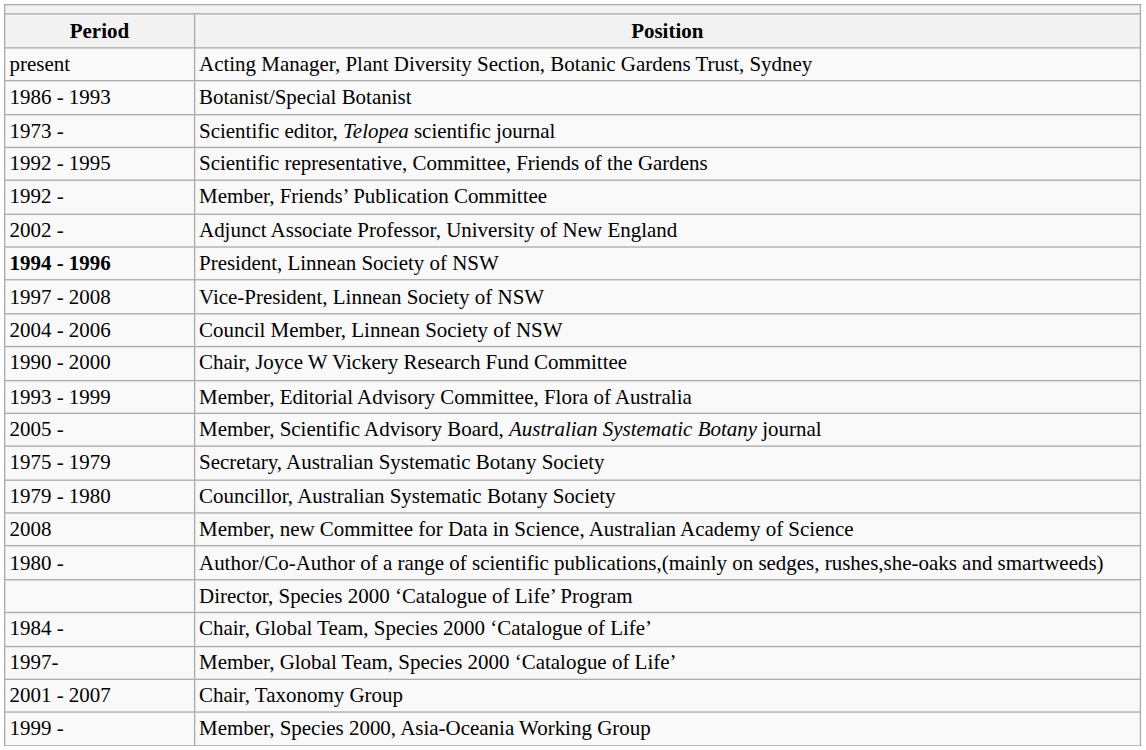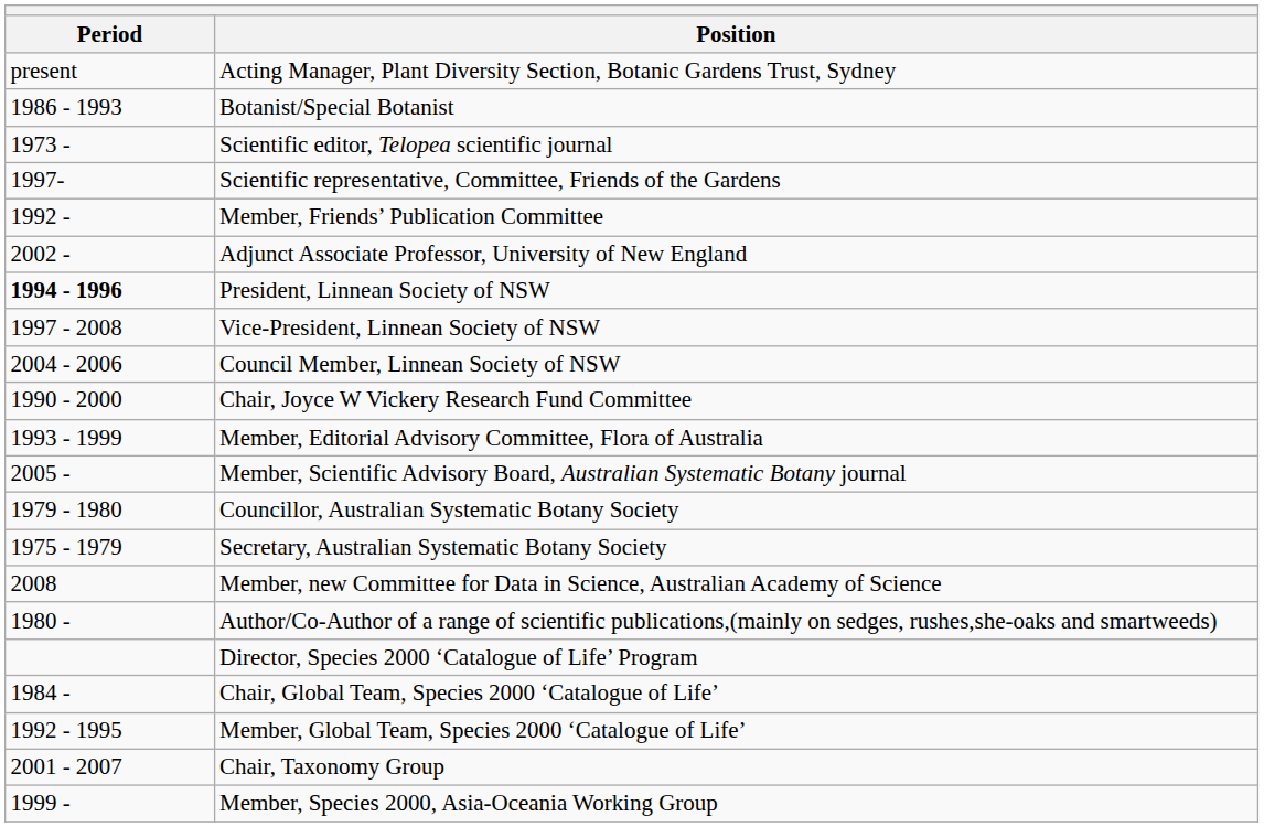Scientific representative, Committee, Friends of the Gardens | Period: 1992 - 1995 -> 1997-
rows swapped: Secretary, Australian Systematic Botany Society <-> Councillor, Australian Systematic Botany Society
Member, Global Team, Species 2000 ‘Catalogue of Life’ | Period: 1997- -> 1992 - 1995
